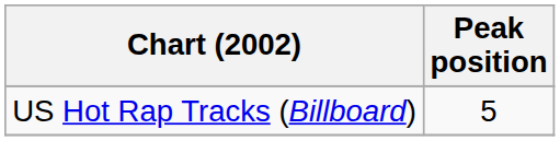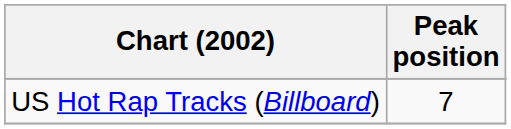US Hot Rap Tracks (Billboard) | Peak position: 5 -> 7
